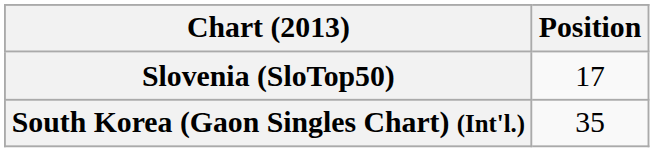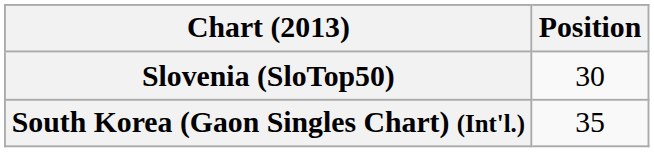Slovenia (SloTop50) | Position: 17 -> 30
